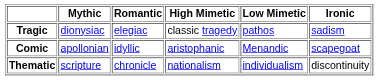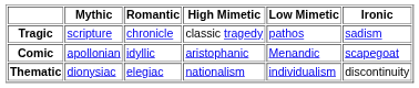Tragic | Mythic: dionysiac -> scripture
Tragic | Romantic: elegiac -> chronicle
Thematic | Mythic: scripture -> dionysiac
Thematic | Romantic: chronicle -> elegiac
